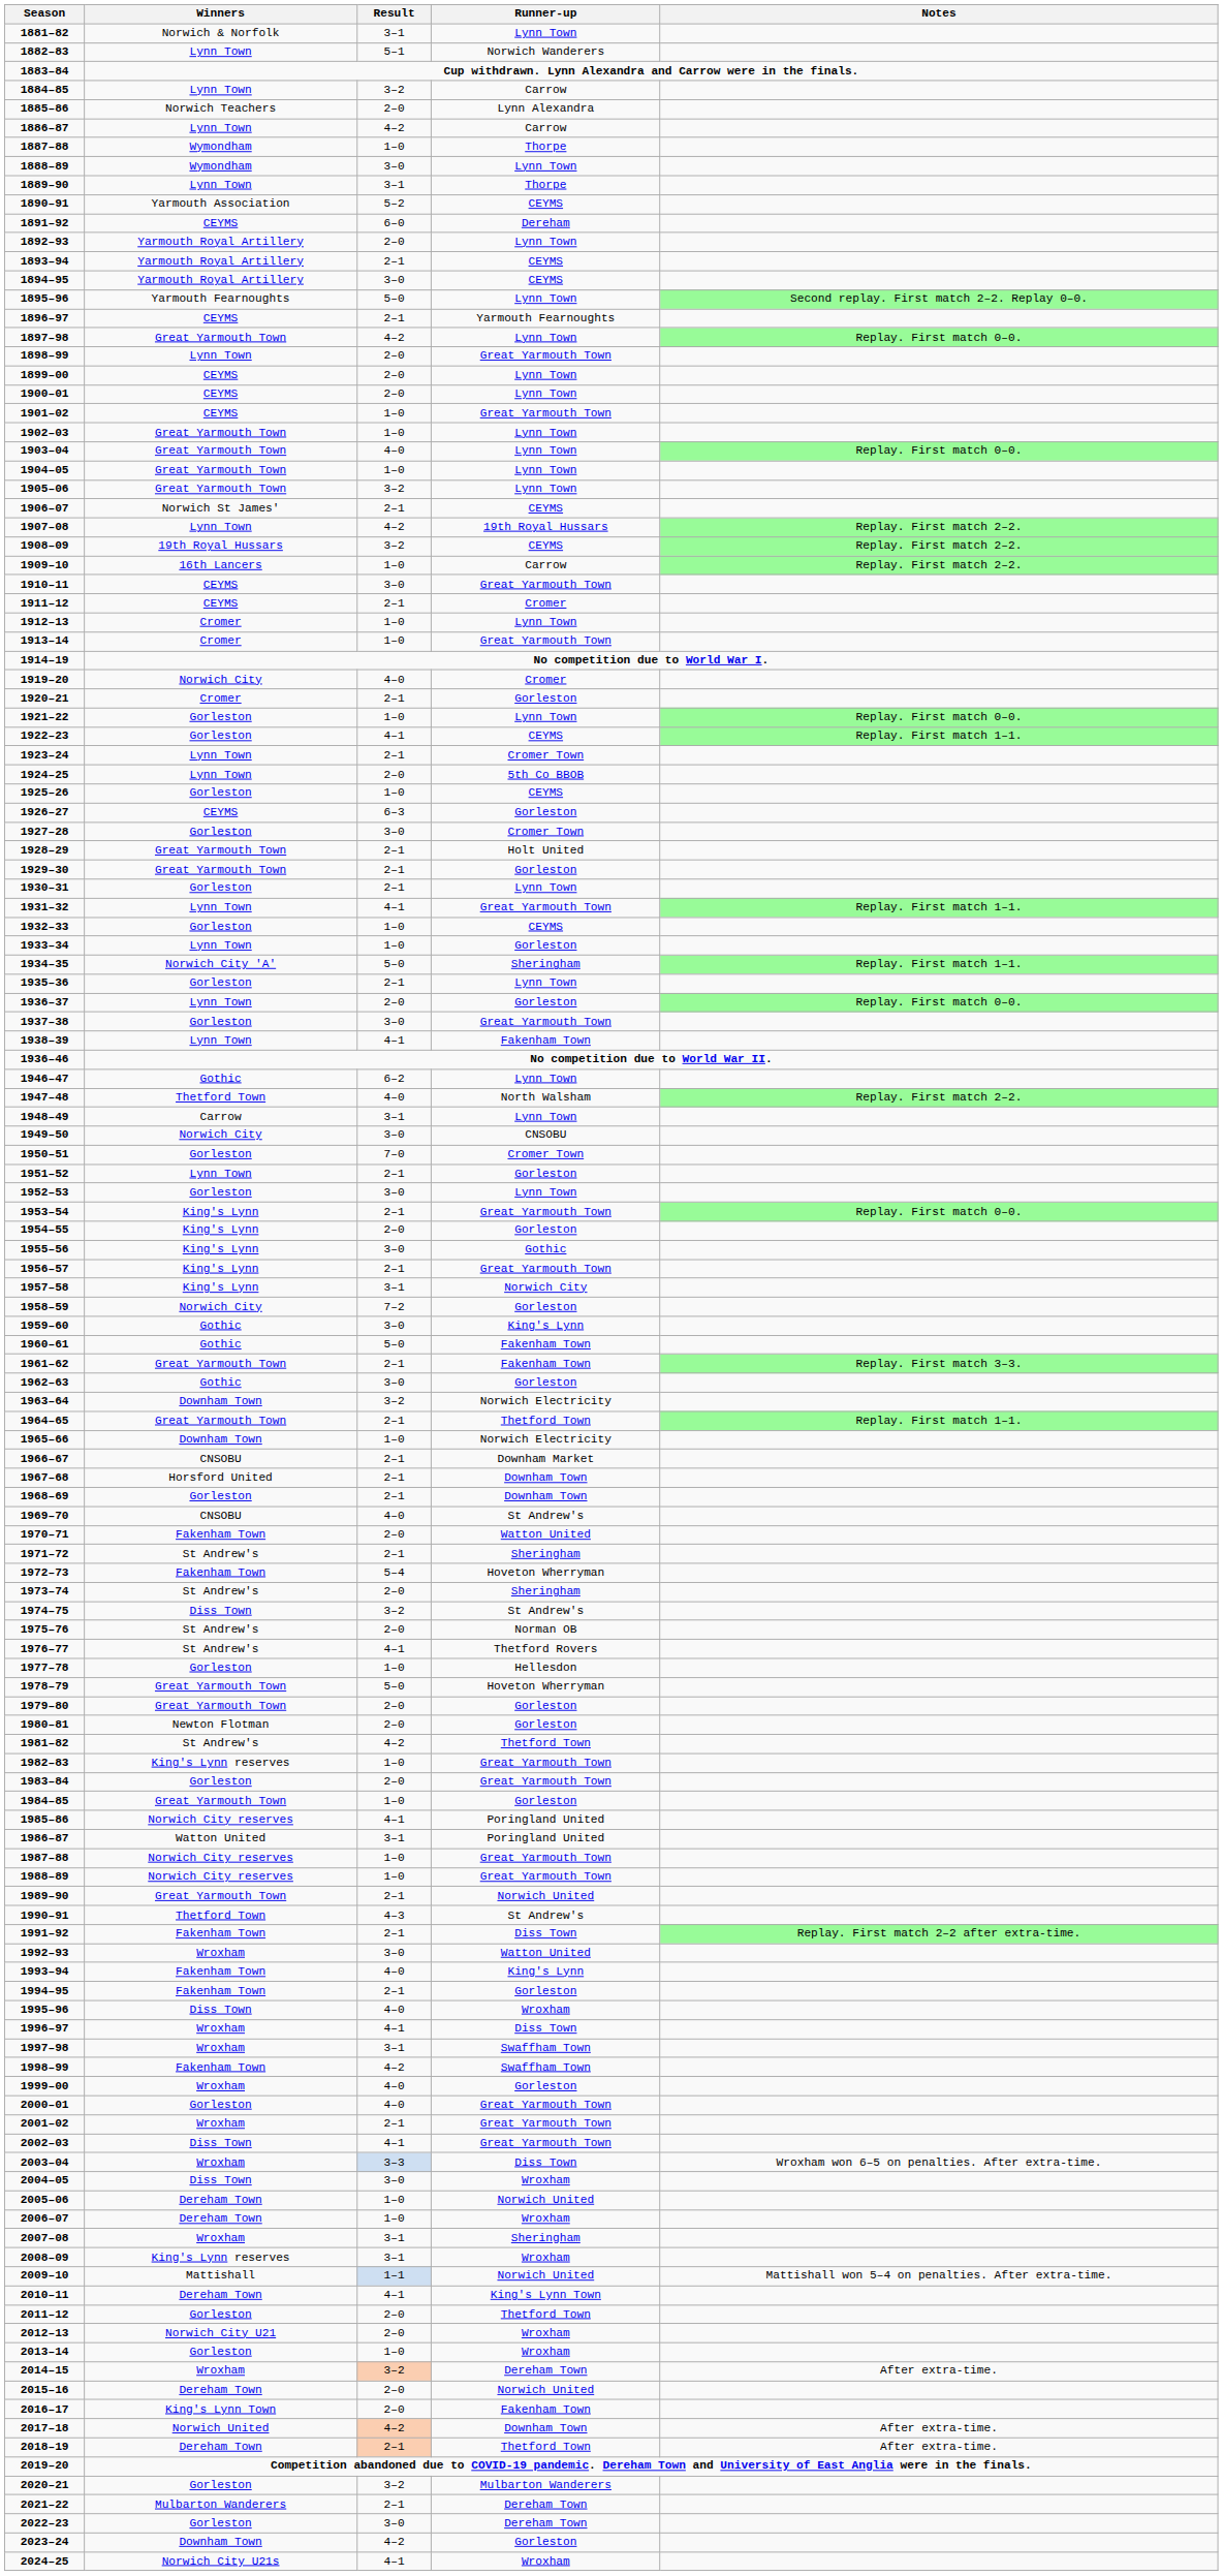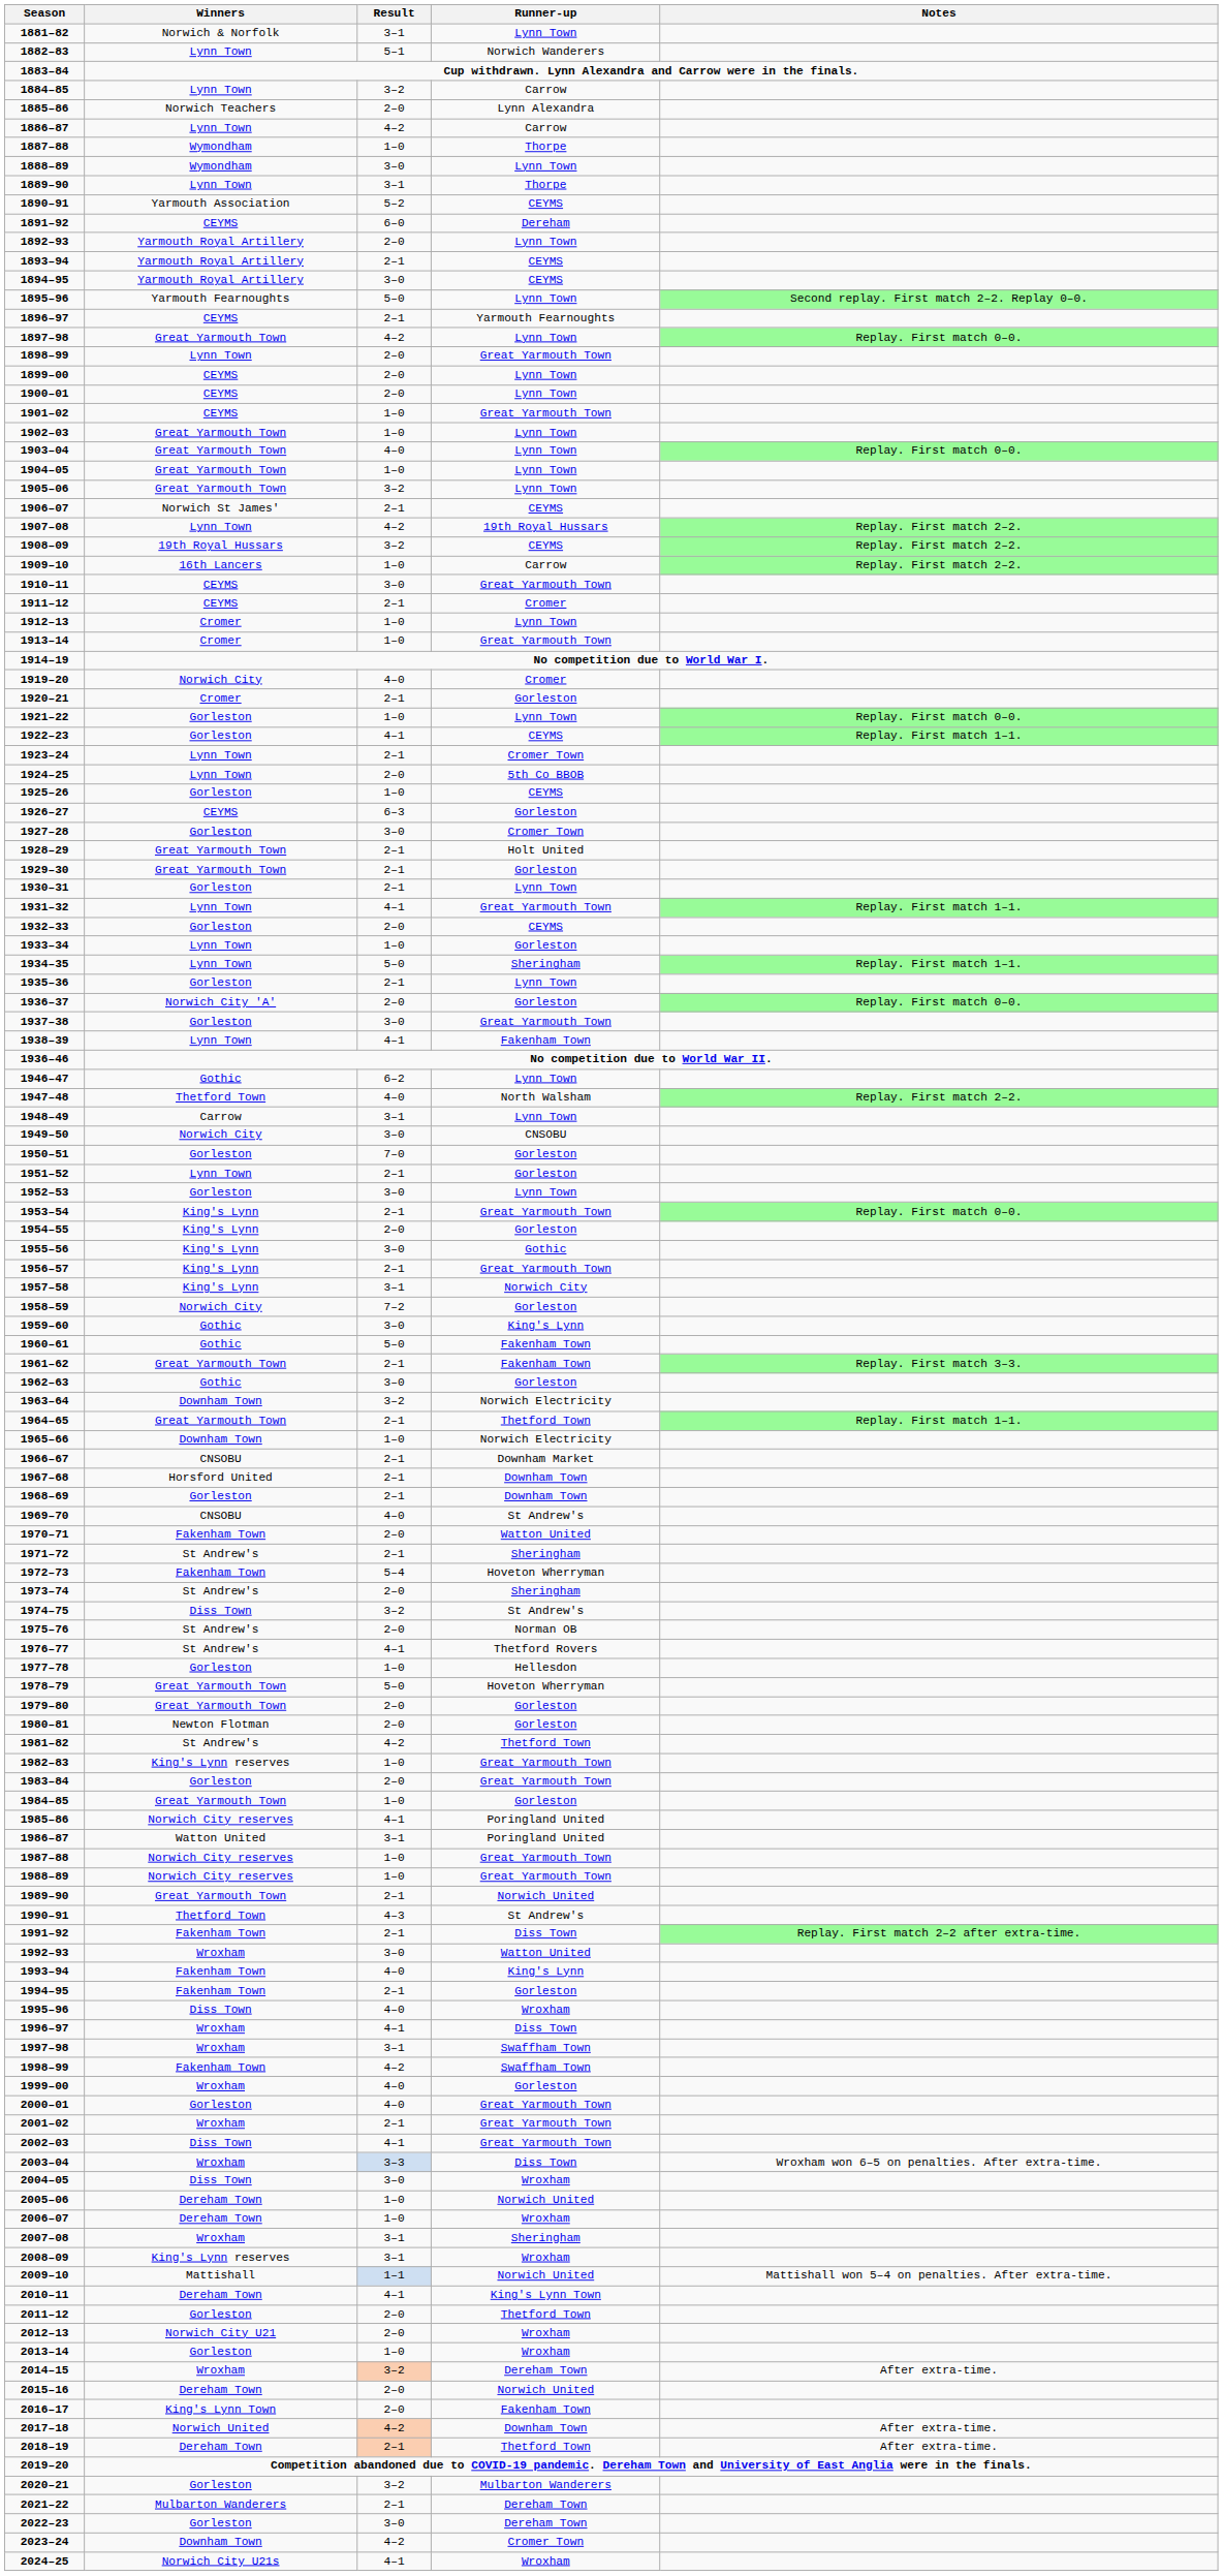1932–33 | Result: 1–0 -> 2–0
1934–35 | Winners: Norwich City 'A' -> Lynn Town
1936–37 | Winners: Lynn Town -> Norwich City 'A'
1950–51 | Runner-up: Cromer Town -> Gorleston
2023–24 | Runner-up: Gorleston -> Cromer Town
